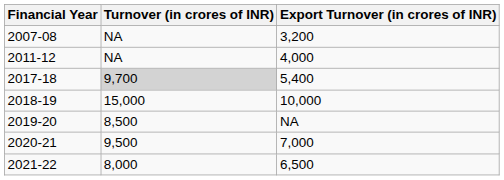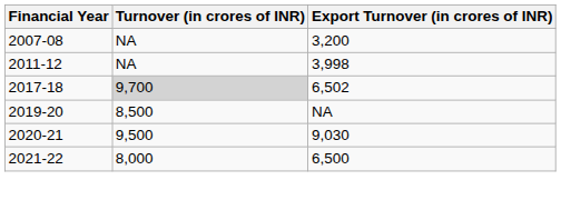2011-12 | Export Turnover (in crores of INR): 4,000 -> 3,998
2017-18 | Export Turnover (in crores of INR): 5,400 -> 6,502
- row: 2018-19 | 15,000 | 10,000
2020-21 | Export Turnover (in crores of INR): 7,000 -> 9,030
